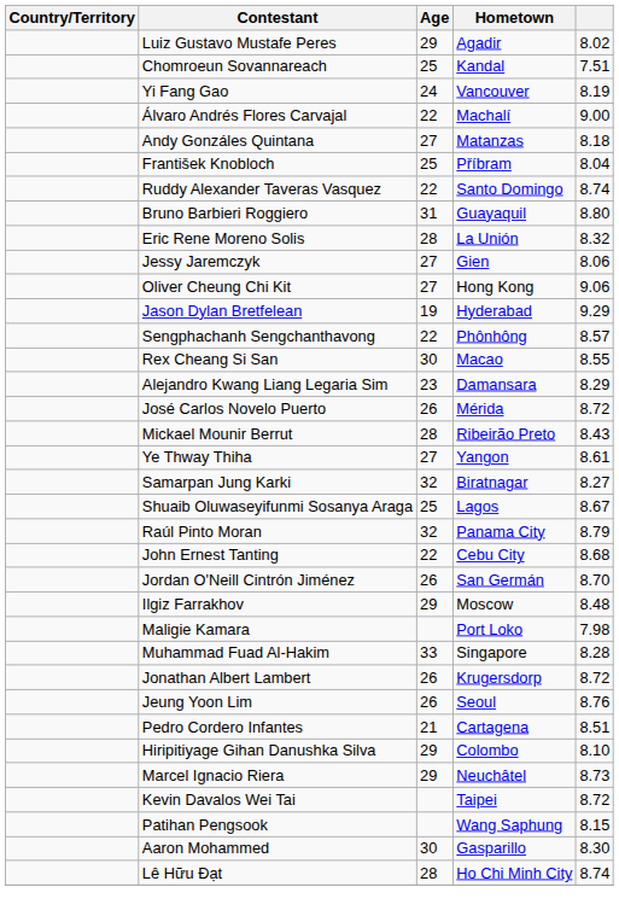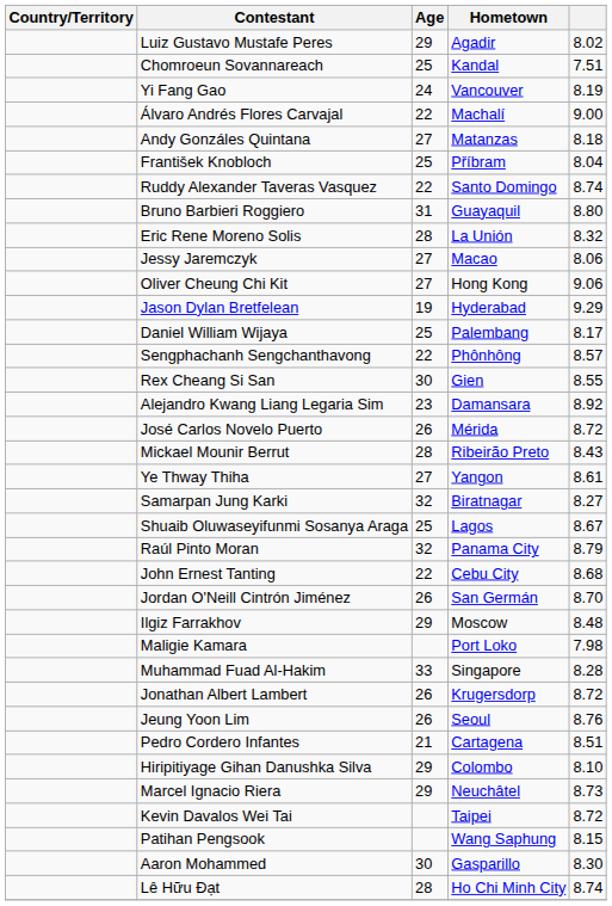Jessy Jaremczyk | Hometown: Gien -> Macao
+ row: Daniel William Wijaya | 25 | Palembang | 8.17
Rex Cheang Si San | Hometown: Macao -> Gien
Alejandro Kwang Liang Legaria Sim | column 5: 8.29 -> 8.92
